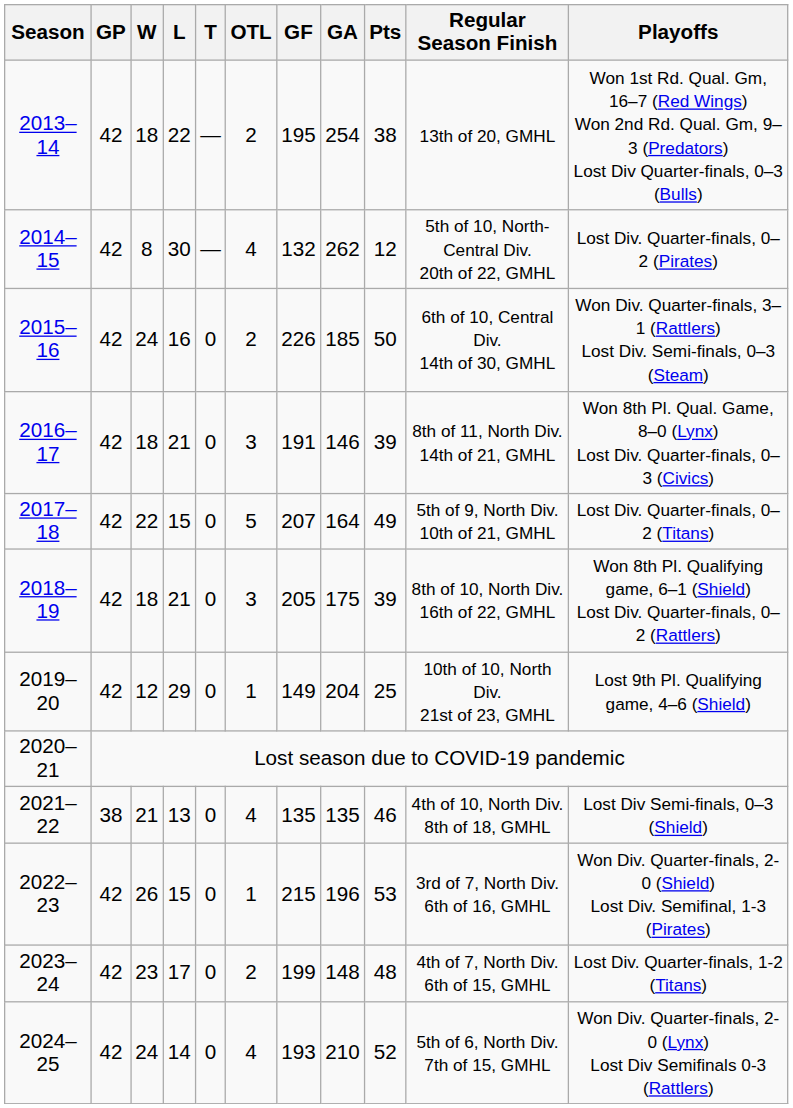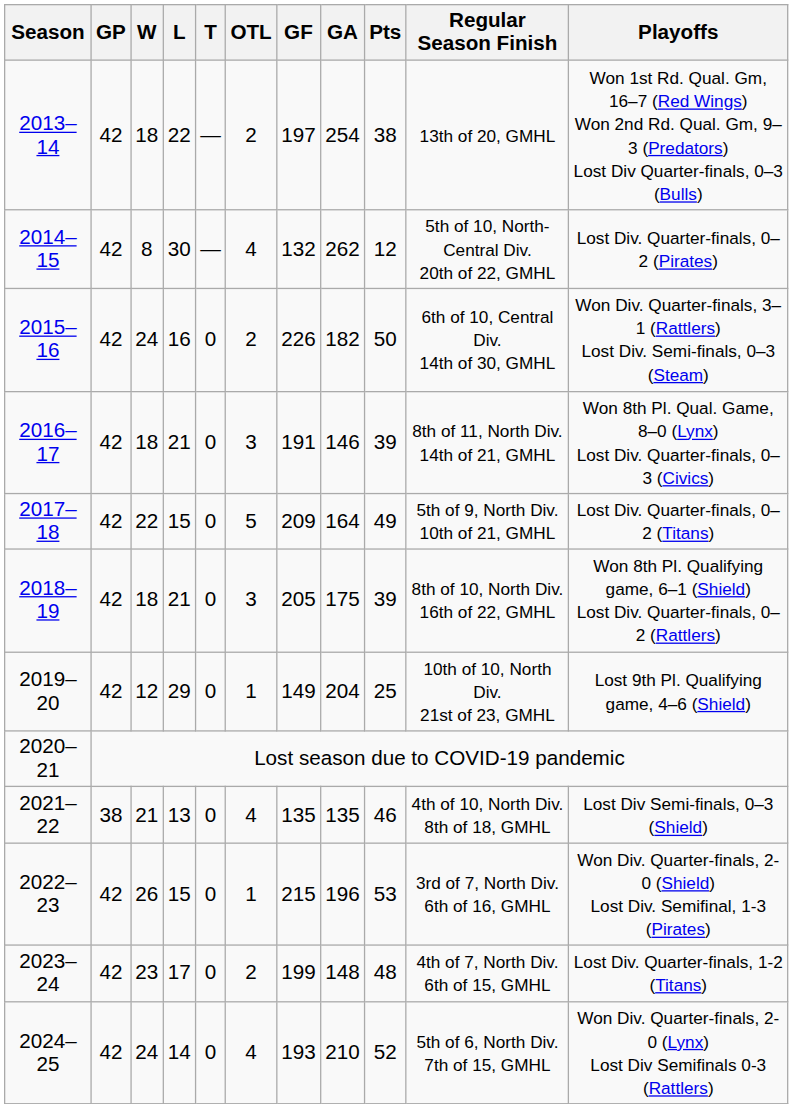2013–14 | GF: 195 -> 197
2015–16 | GA: 185 -> 182
2017–18 | GF: 207 -> 209
